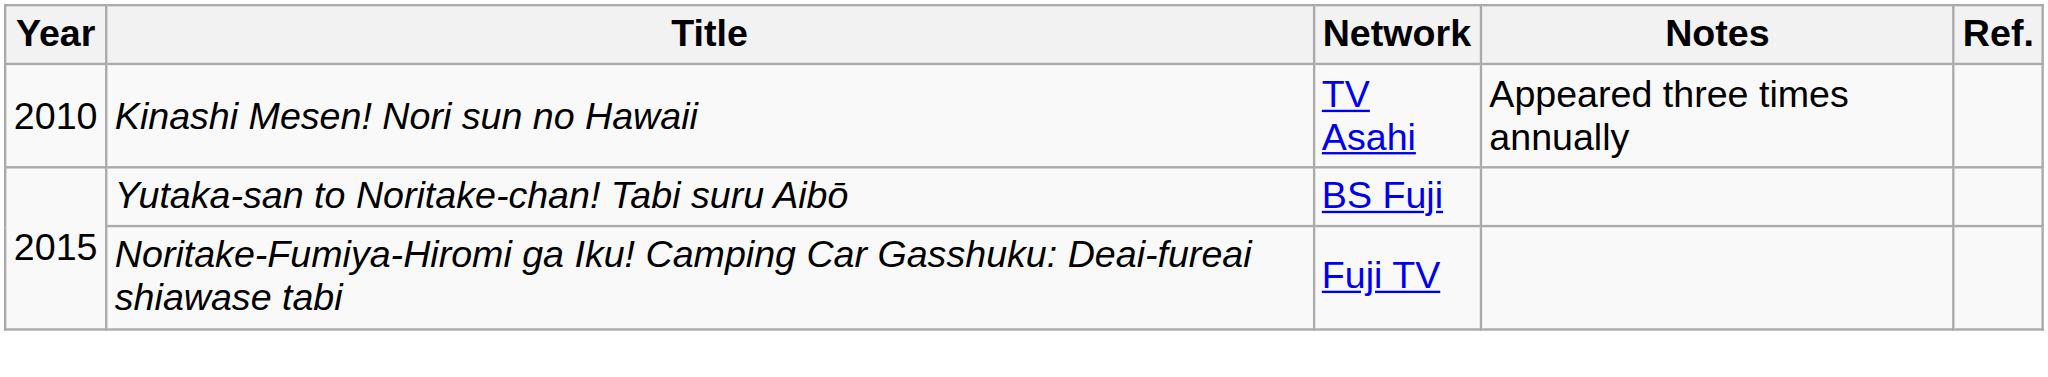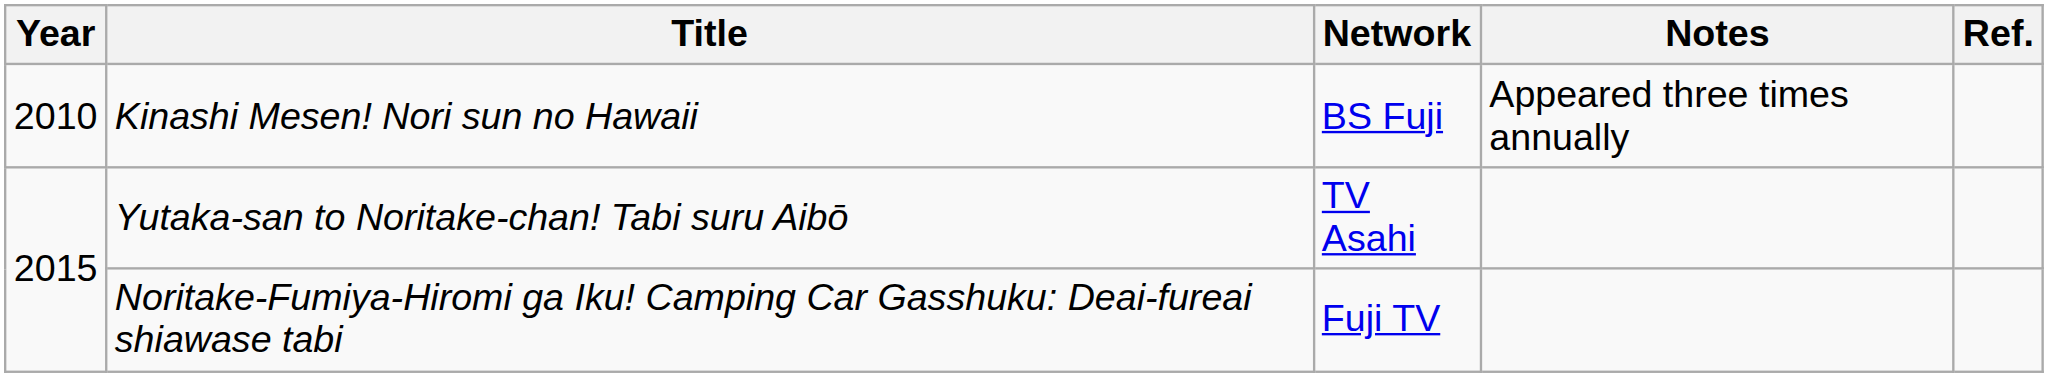Kinashi Mesen! Nori sun no Hawaii | Network: TV Asahi -> BS Fuji
Yutaka-san to Noritake-chan! Tabi suru Aibō | Network: BS Fuji -> TV Asahi
